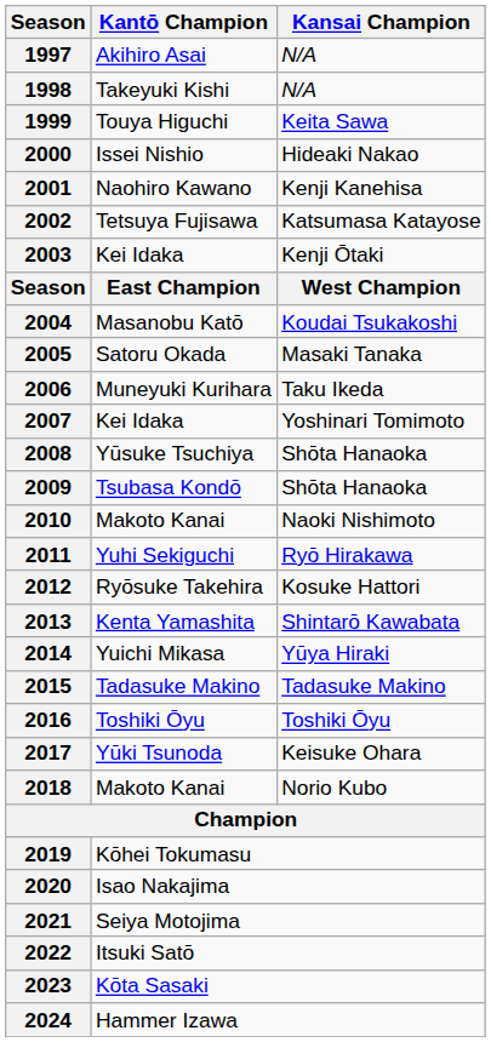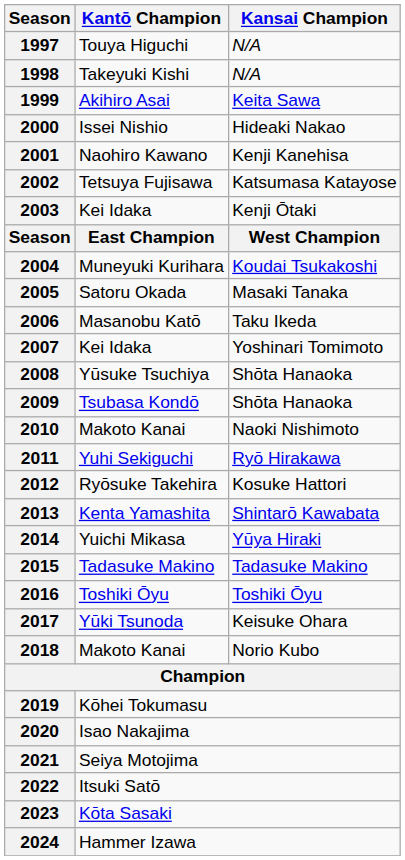1997 | Kantō Champion: Akihiro Asai -> Touya Higuchi
1999 | Kantō Champion: Touya Higuchi -> Akihiro Asai
2004 | Kantō Champion: Masanobu Katō -> Muneyuki Kurihara
2006 | Kantō Champion: Muneyuki Kurihara -> Masanobu Katō
